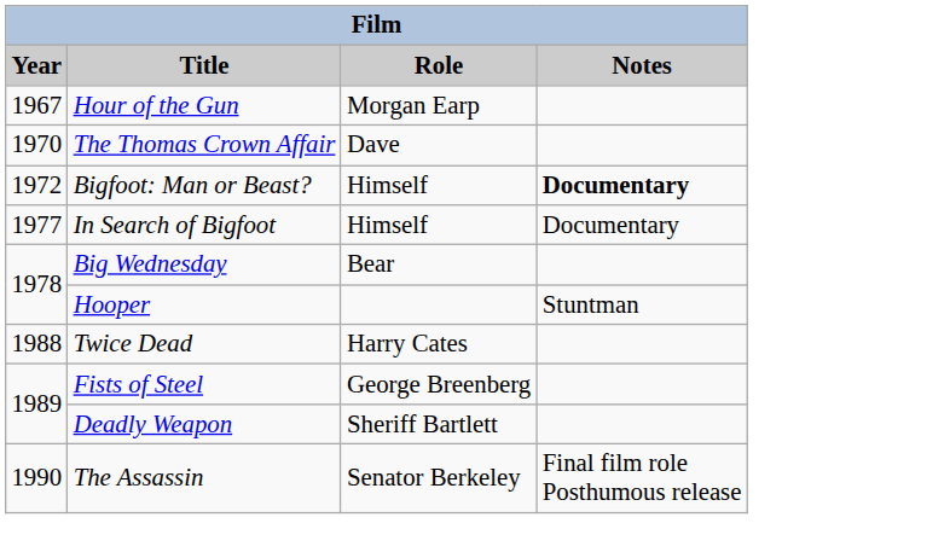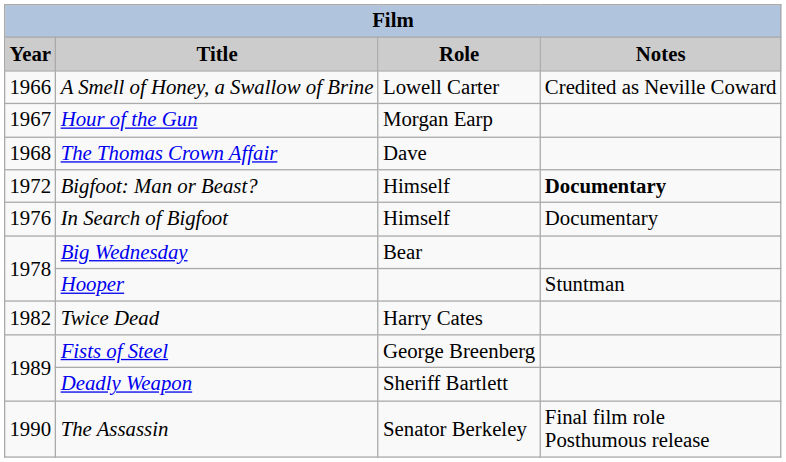+ row: 1966 | A Smell of Honey, a Swallow of Brine | Lowell Carter | Credited as Neville Coward
The Thomas Crown Affair | Year: 1970 -> 1968
In Search of Bigfoot | Year: 1977 -> 1976
Twice Dead | Year: 1988 -> 1982
